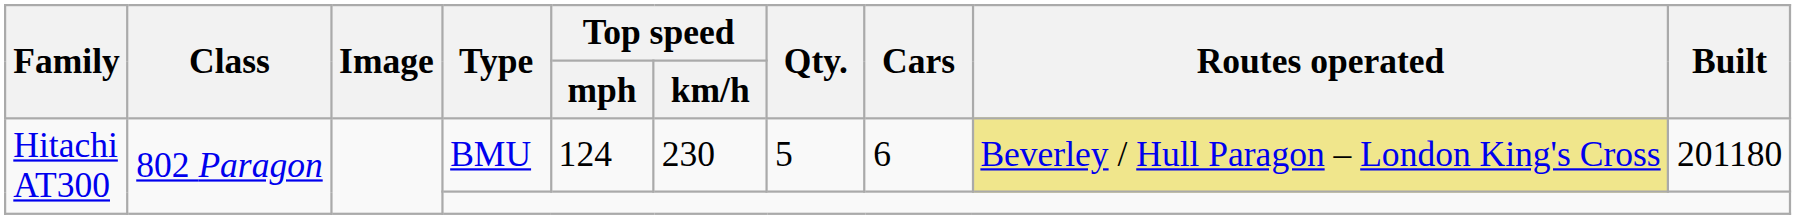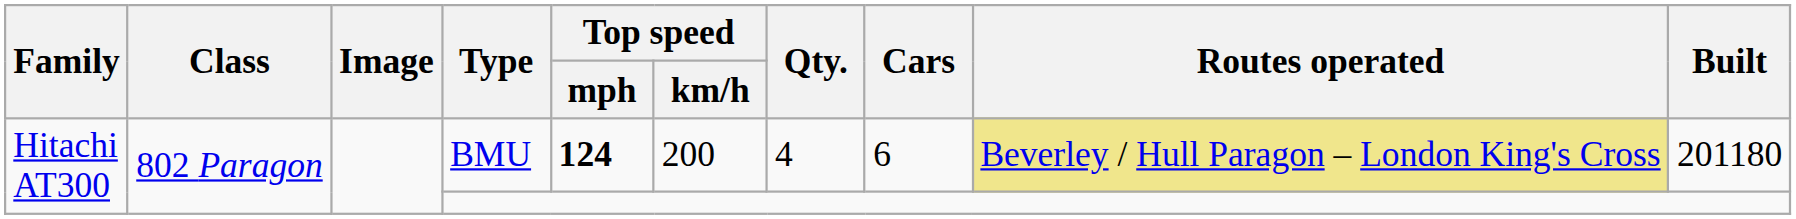BMU | Top speed / mph: normal -> bold
BMU | Top speed / km/h: 230 -> 200
BMU | Qty.: 5 -> 4
